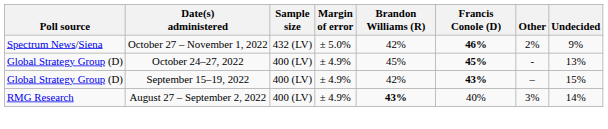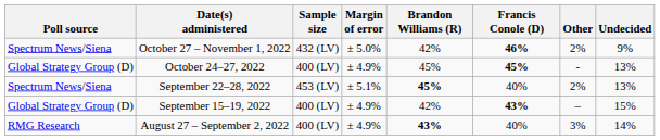+ row: Spectrum News/Siena | September 22–28, 2022 | 453 (LV) | ± 5.1% | 45% | 40% | 2% | 13%
